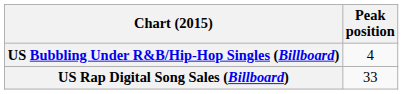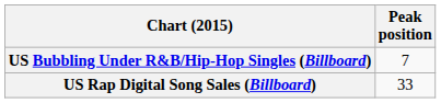US Bubbling Under R&B/Hip-Hop Singles (Billboard) | Peak position: 4 -> 7
